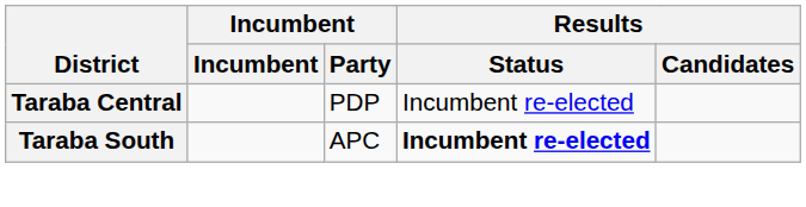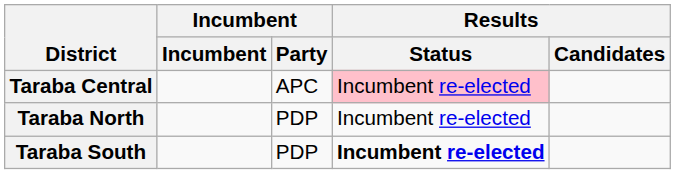Taraba Central | Incumbent / Party: PDP -> APC
Taraba Central | Results / Status: no background -> pink background
+ row: Taraba North | PDP | Incumbent re-elected
Taraba South | Incumbent / Party: APC -> PDP
